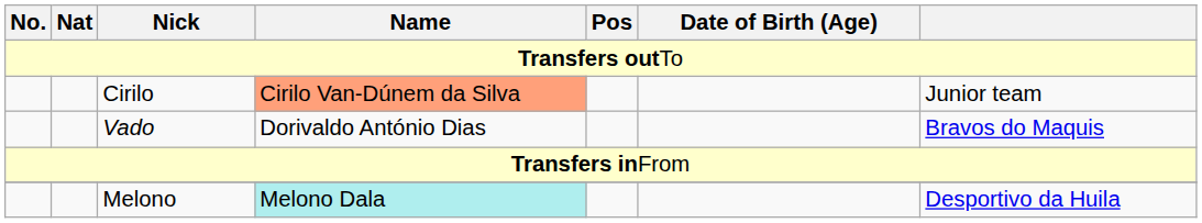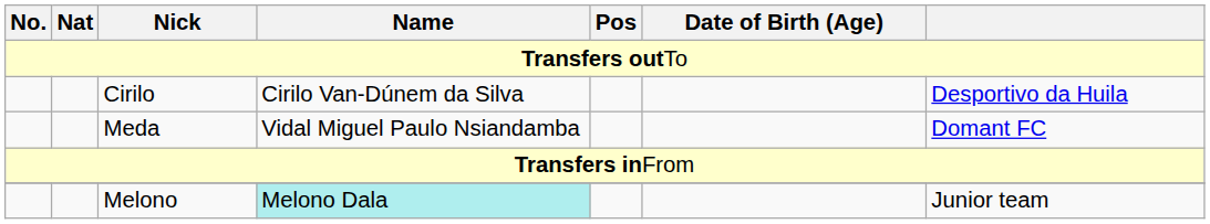Cirilo | Name: lightsalmon background -> no background
Cirilo | column 7: Junior team -> Desportivo da Huila
+ row: Meda | Vidal Miguel Paulo Nsiandamba | Domant FC
- row: Vado | Dorivaldo António Dias | Bravos do Maquis
Melono | column 7: Desportivo da Huila -> Junior team
